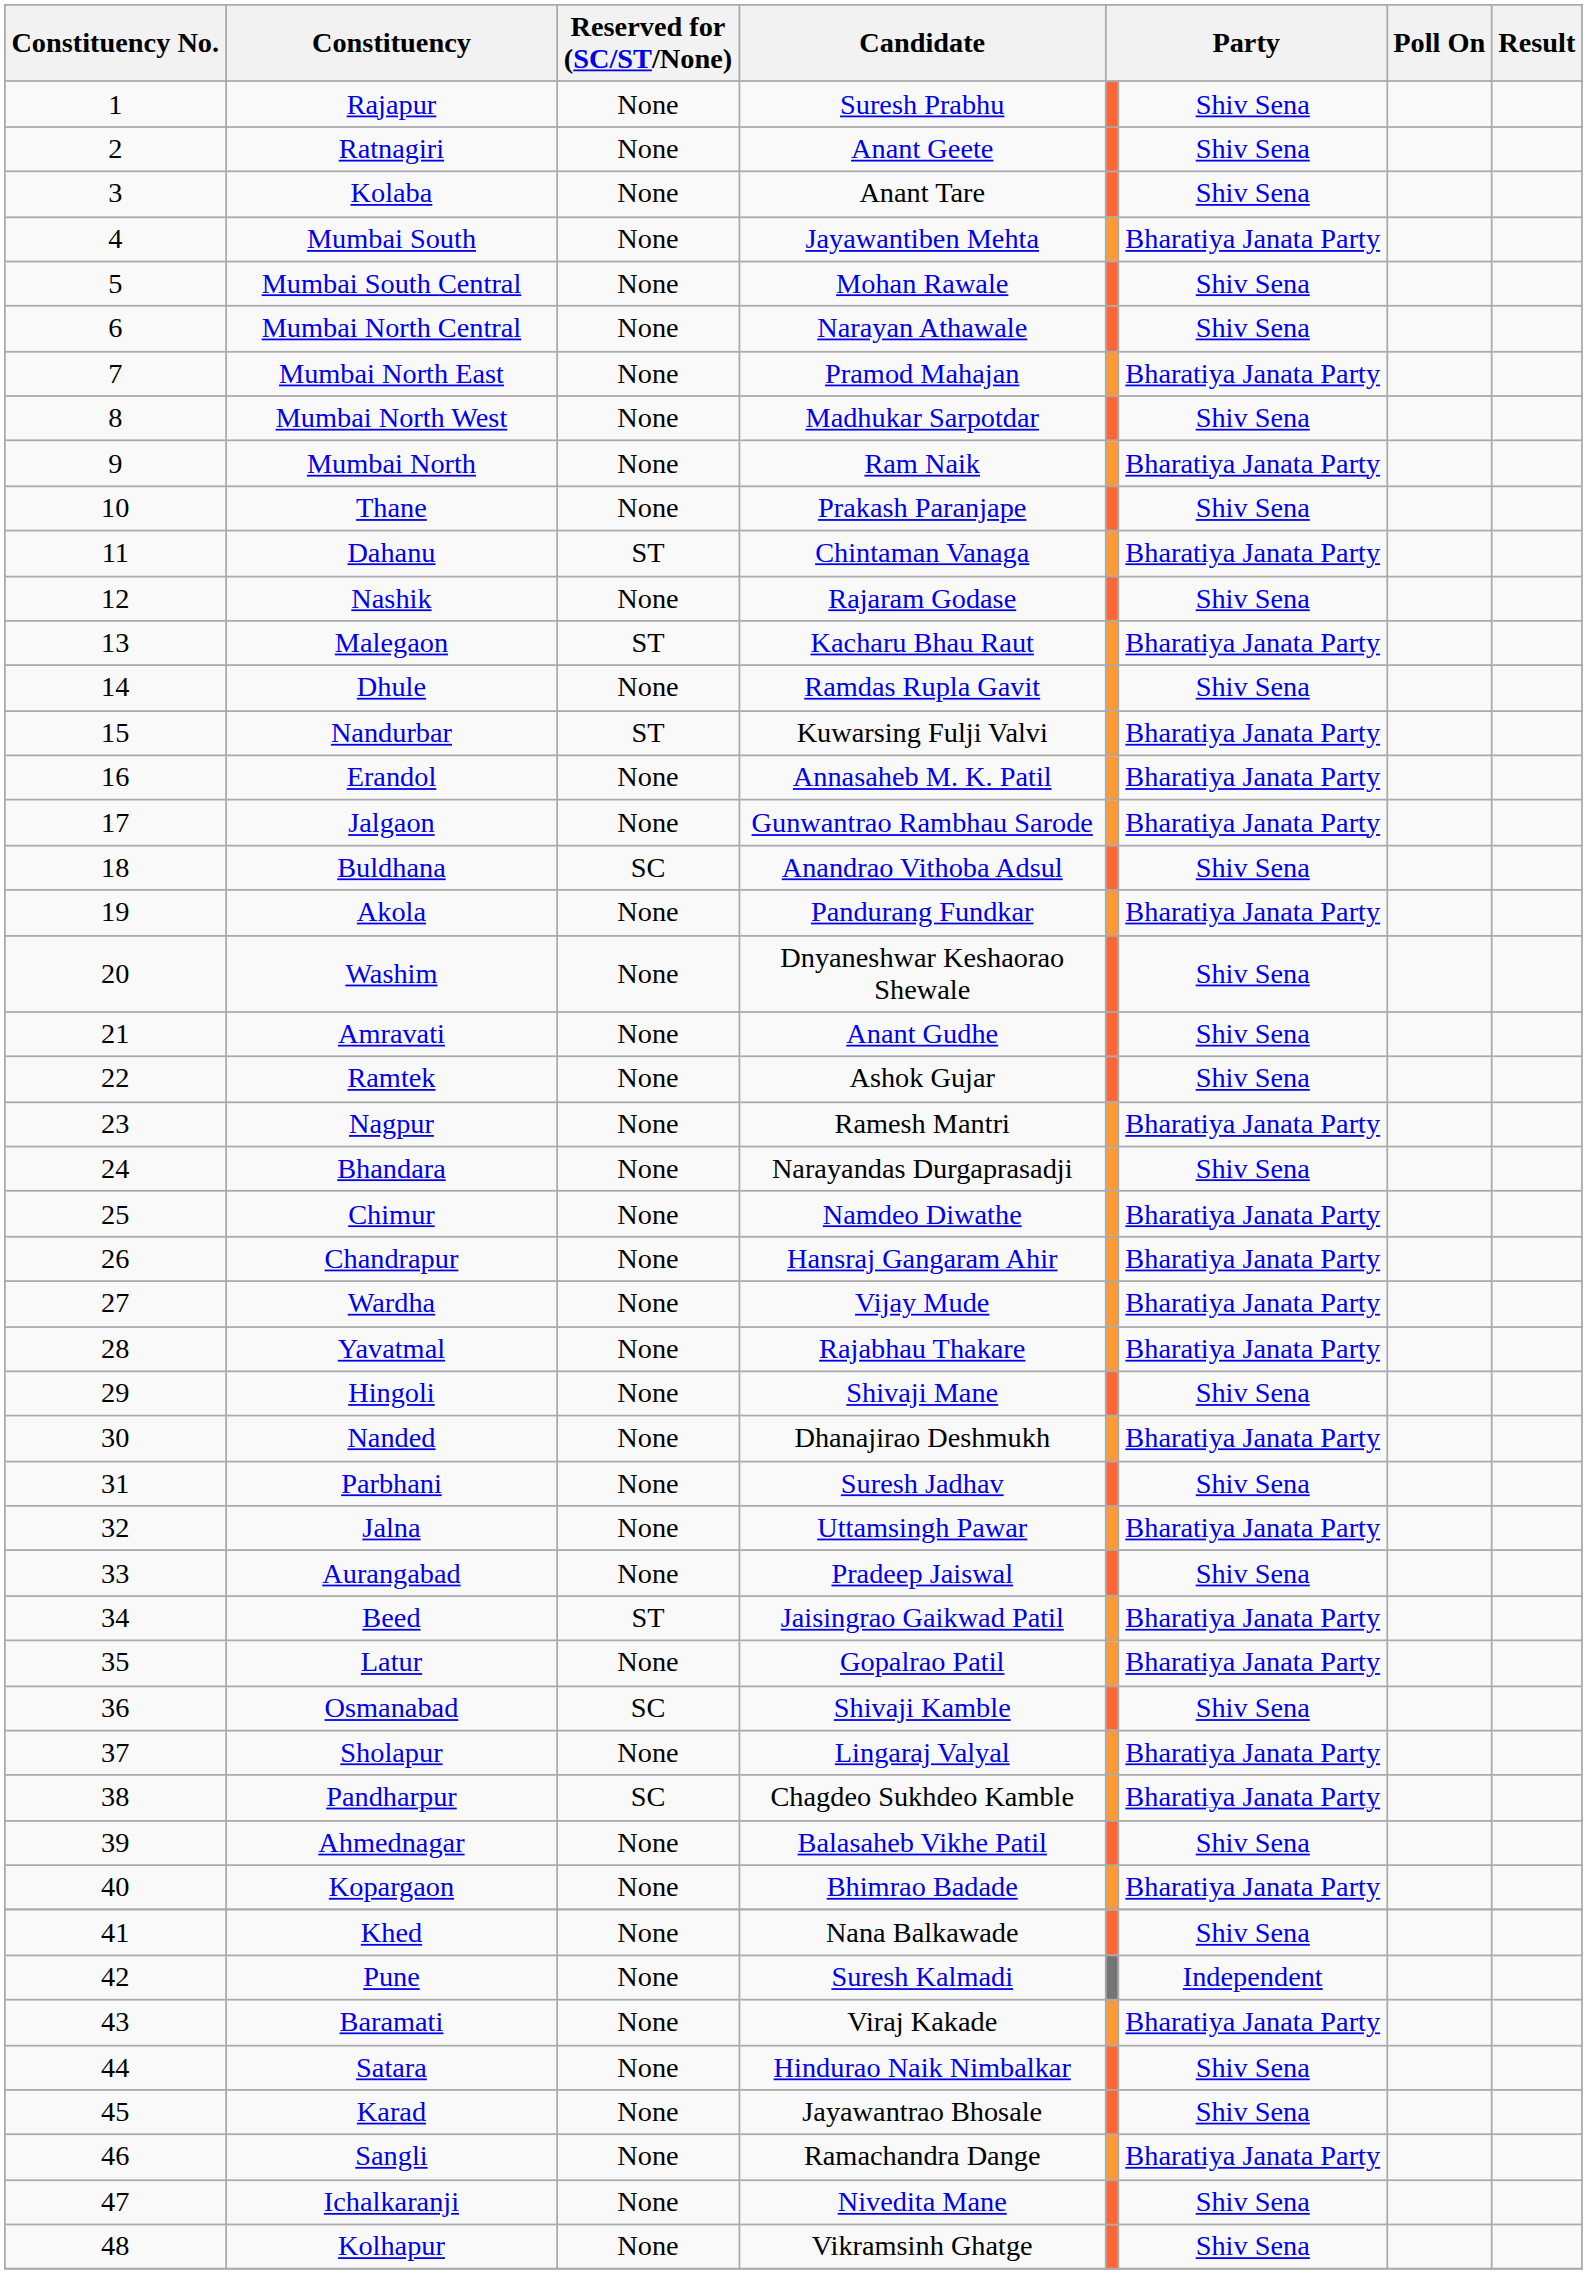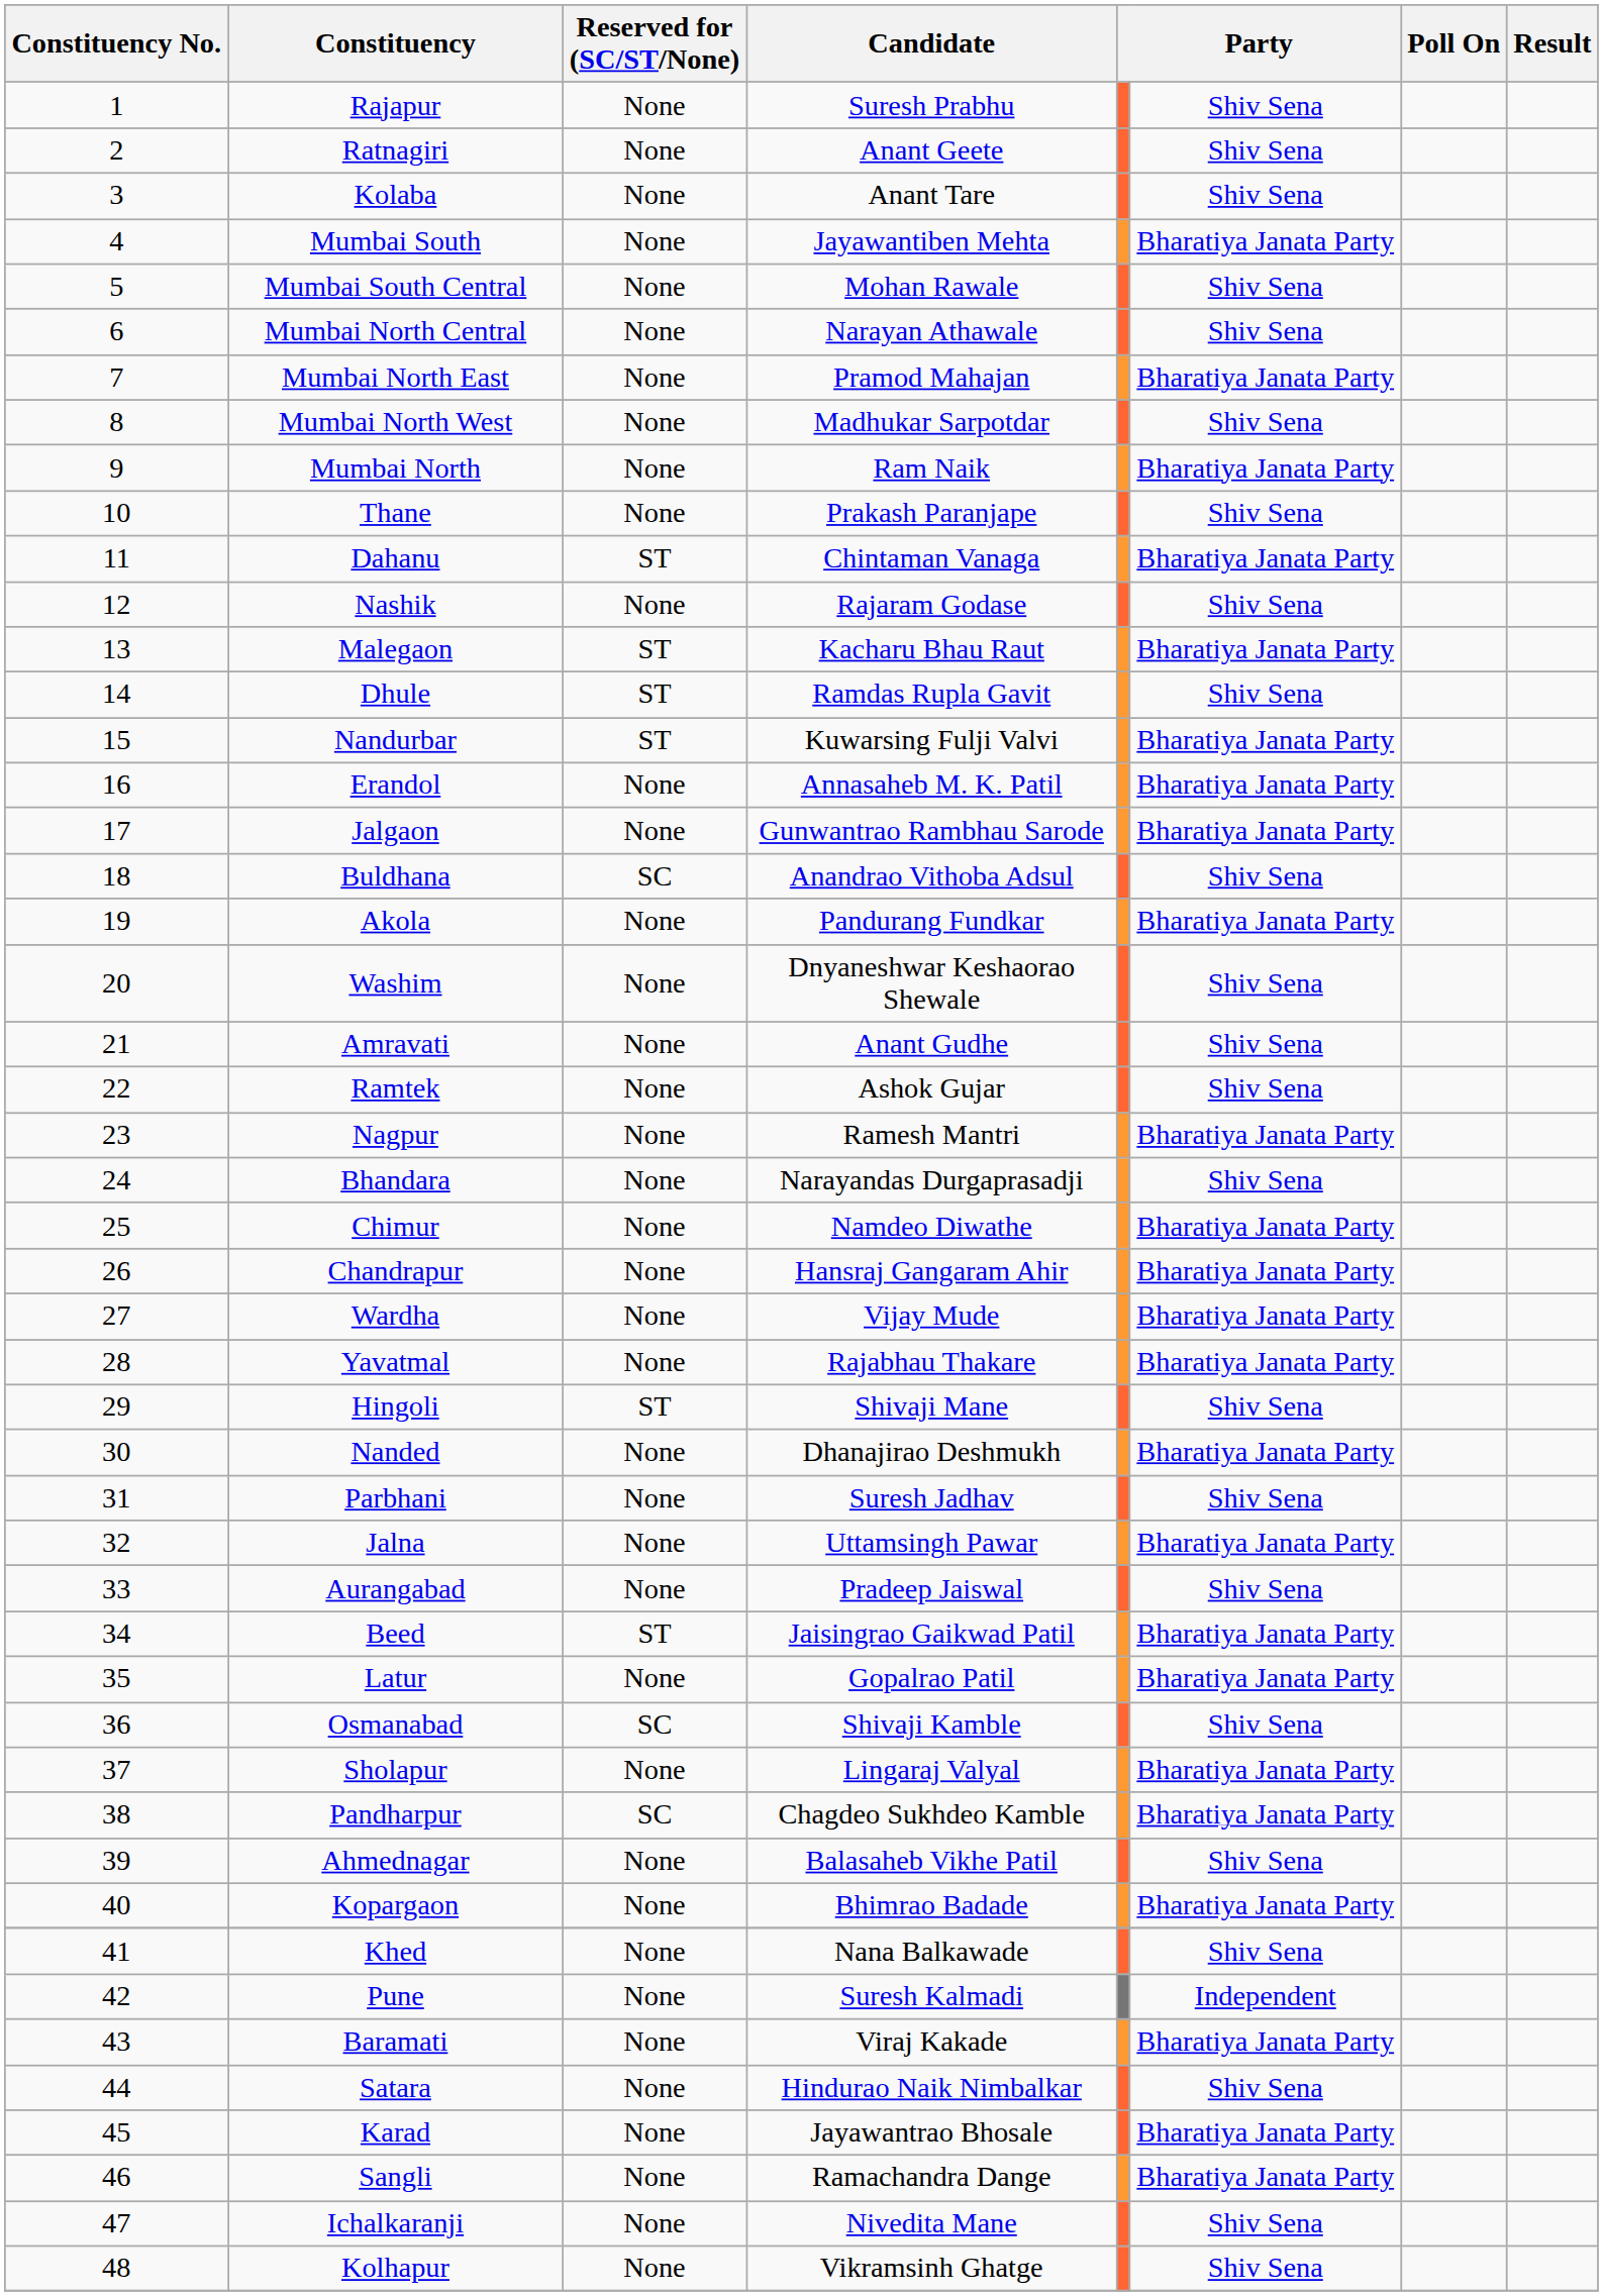Dhule | Reserved for (SC/ST/None): None -> ST
Hingoli | Reserved for (SC/ST/None): None -> ST
Karad | column 6: Shiv Sena -> Bharatiya Janata Party
